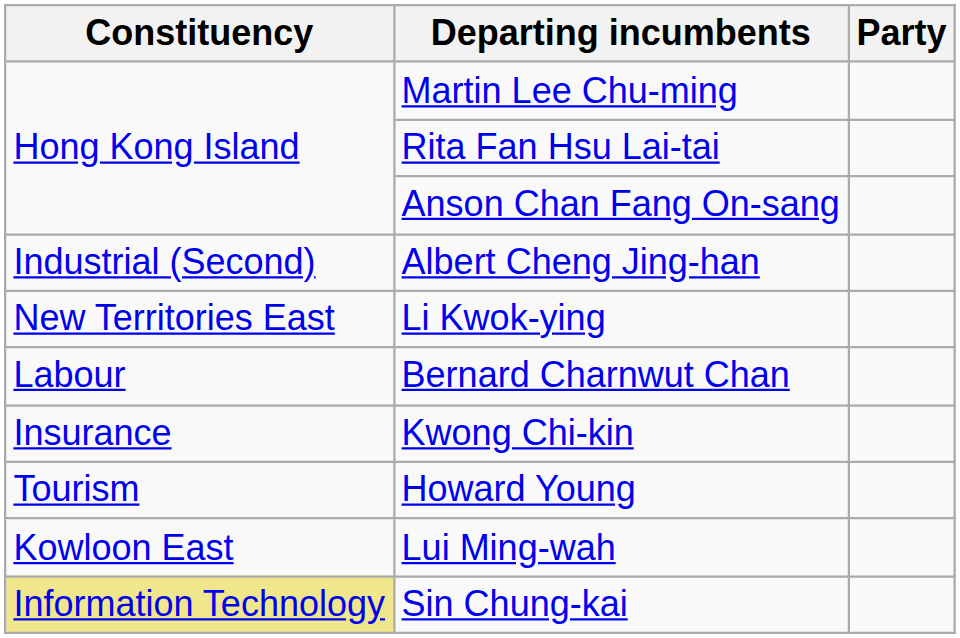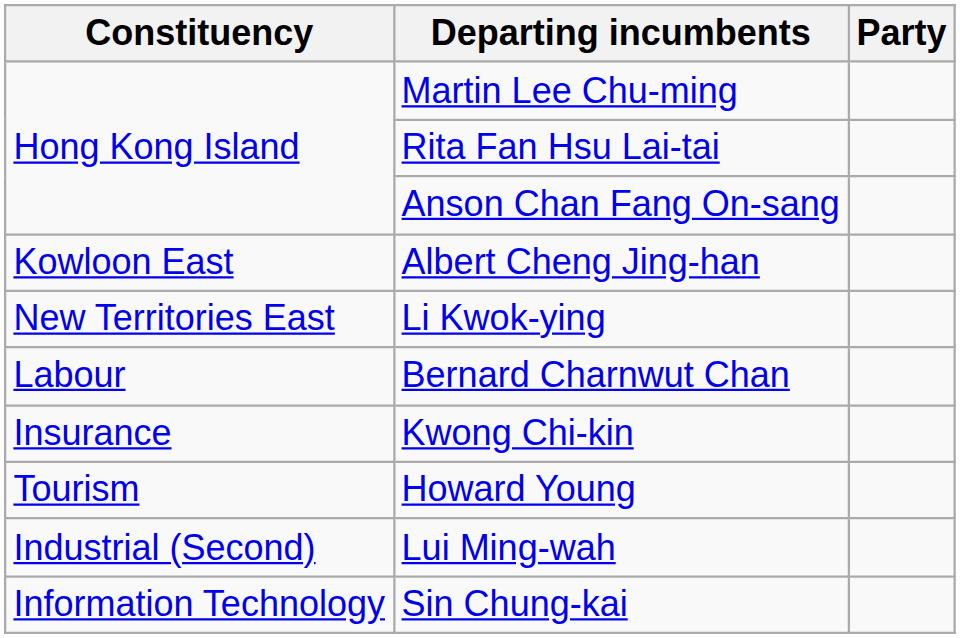Albert Cheng Jing-han | Constituency: Industrial (Second) -> Kowloon East
Lui Ming-wah | Constituency: Kowloon East -> Industrial (Second)
Sin Chung-kai | Constituency: khaki background -> no background
